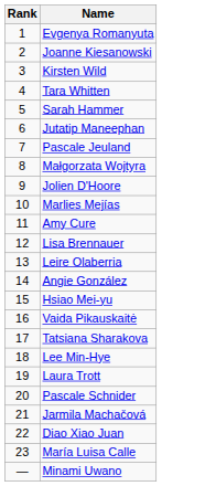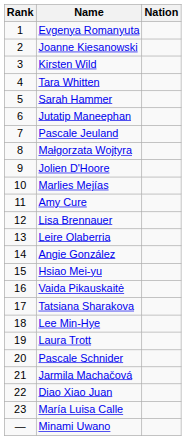+ column: Nation
